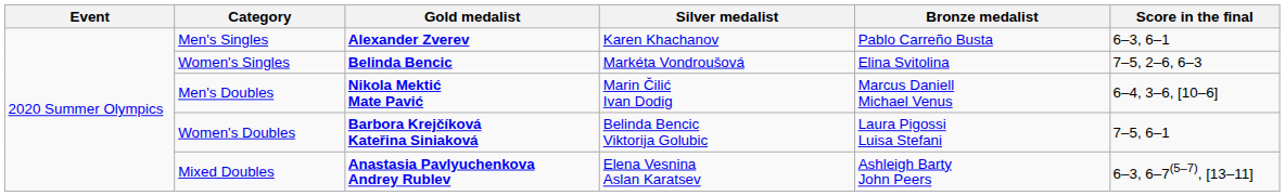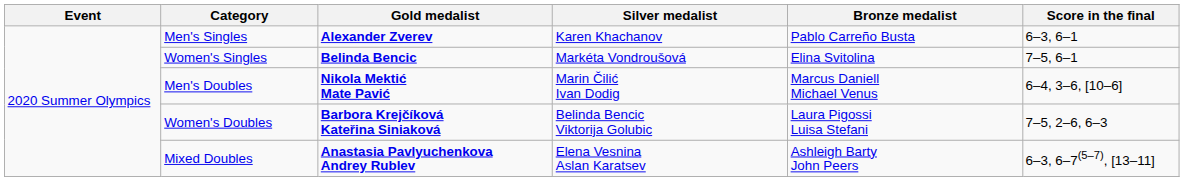Women's Singles | Score in the final: 7–5, 2–6, 6–3 -> 7–5, 6–1
Women's Doubles | Score in the final: 7–5, 6–1 -> 7–5, 2–6, 6–3
